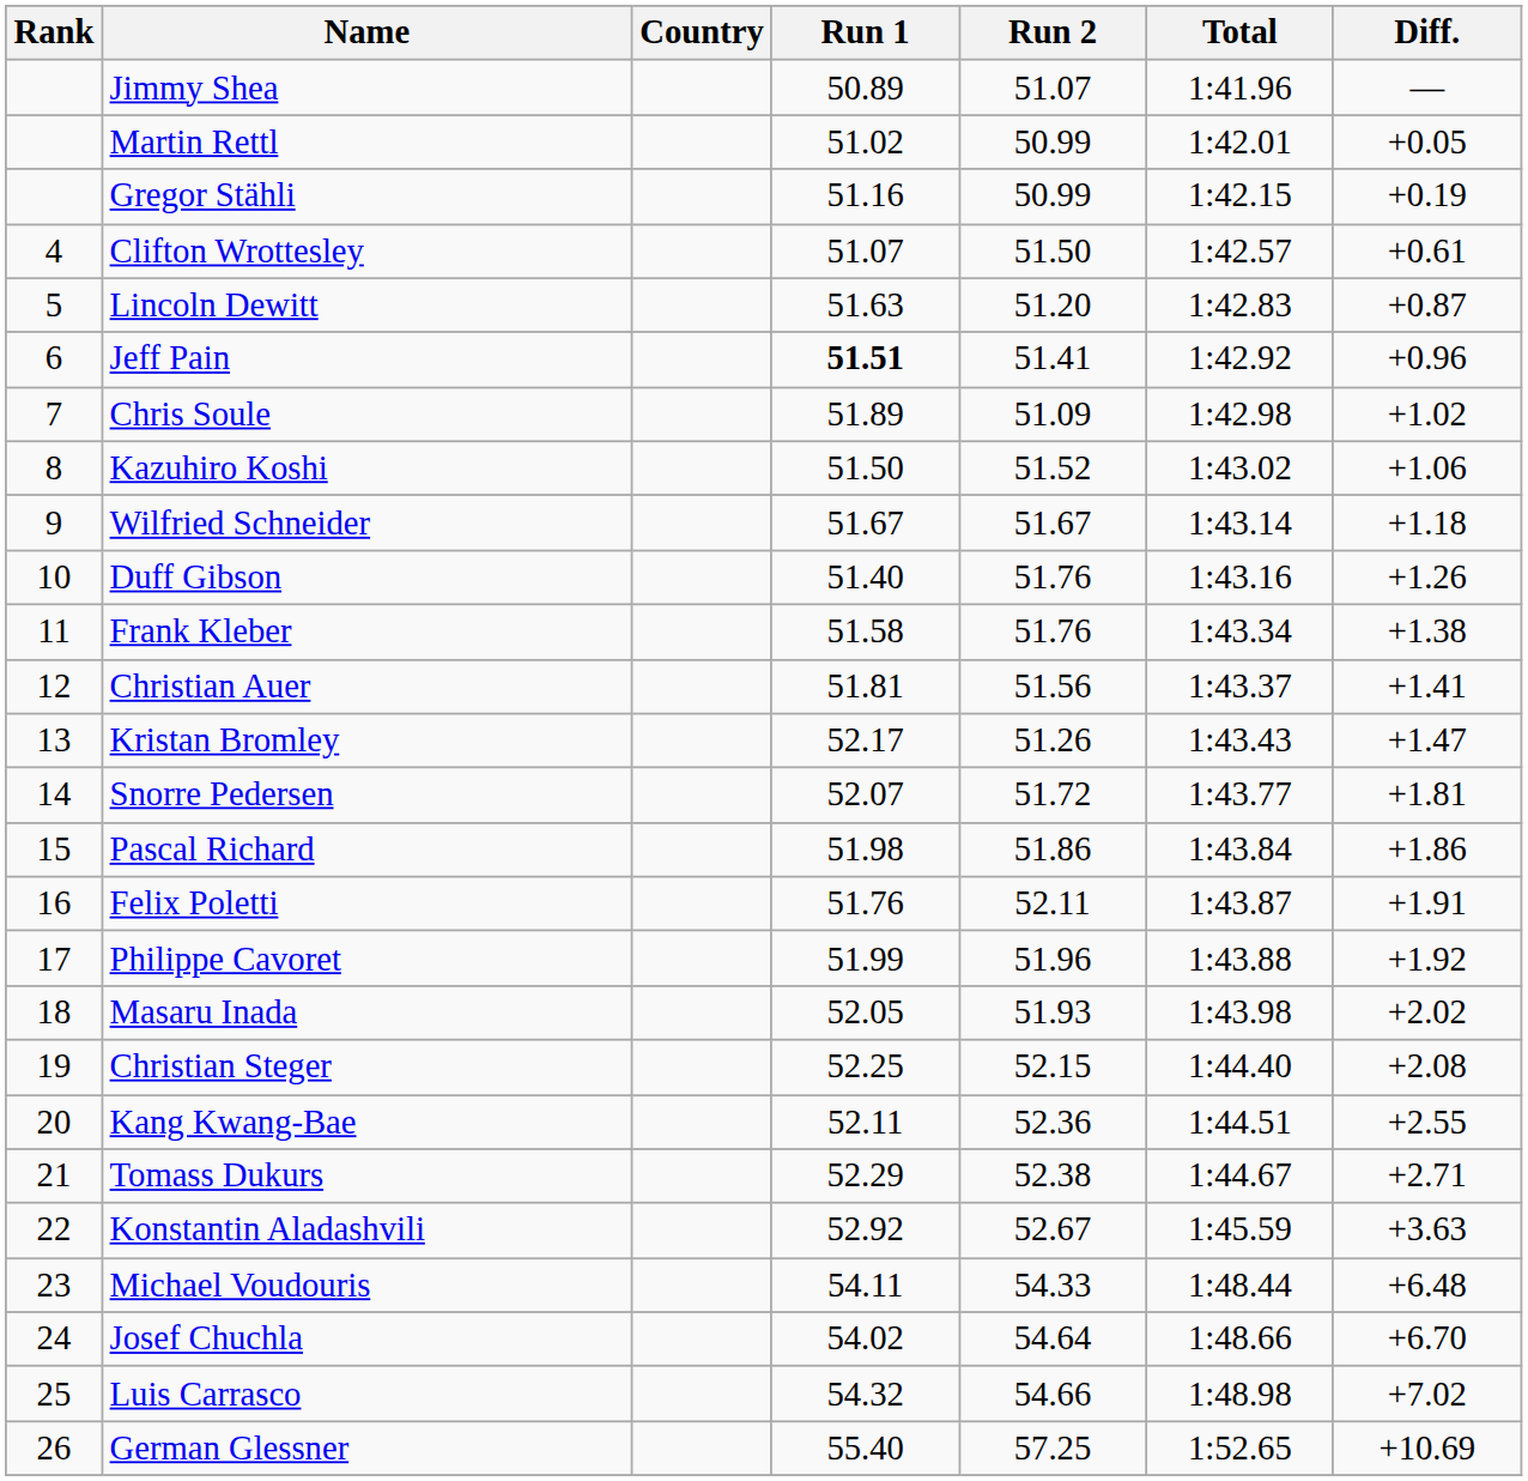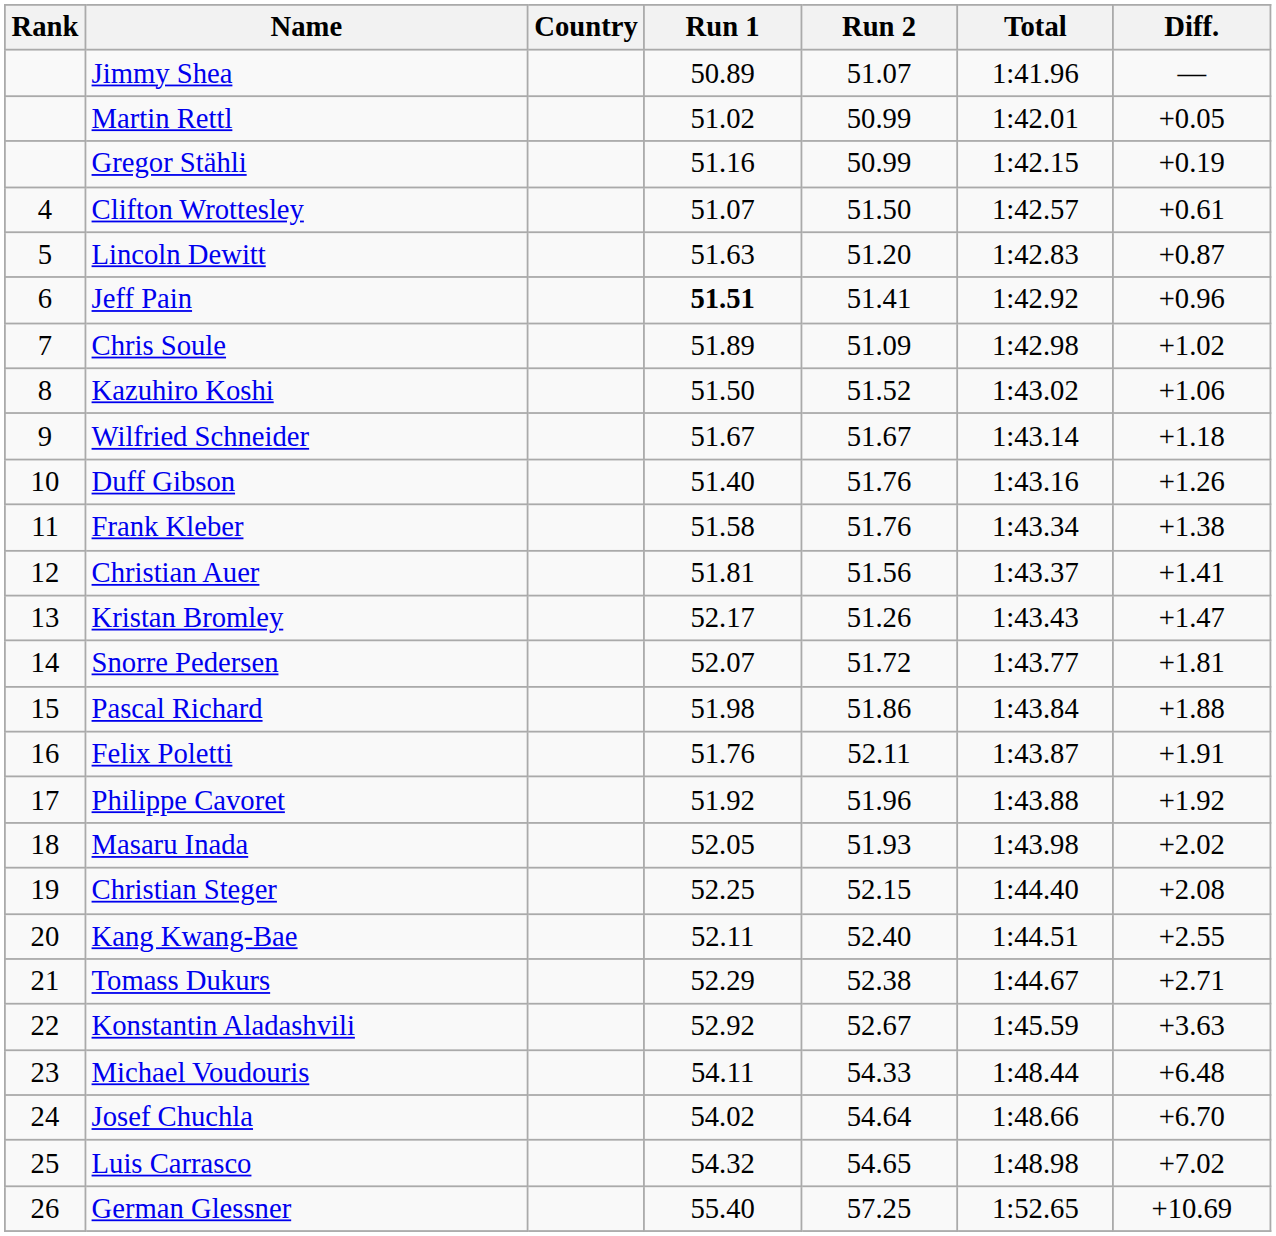Pascal Richard | Diff.: +1.86 -> +1.88
Philippe Cavoret | Run 1: 51.99 -> 51.92
Kang Kwang-Bae | Run 2: 52.36 -> 52.40
Luis Carrasco | Run 2: 54.66 -> 54.65
